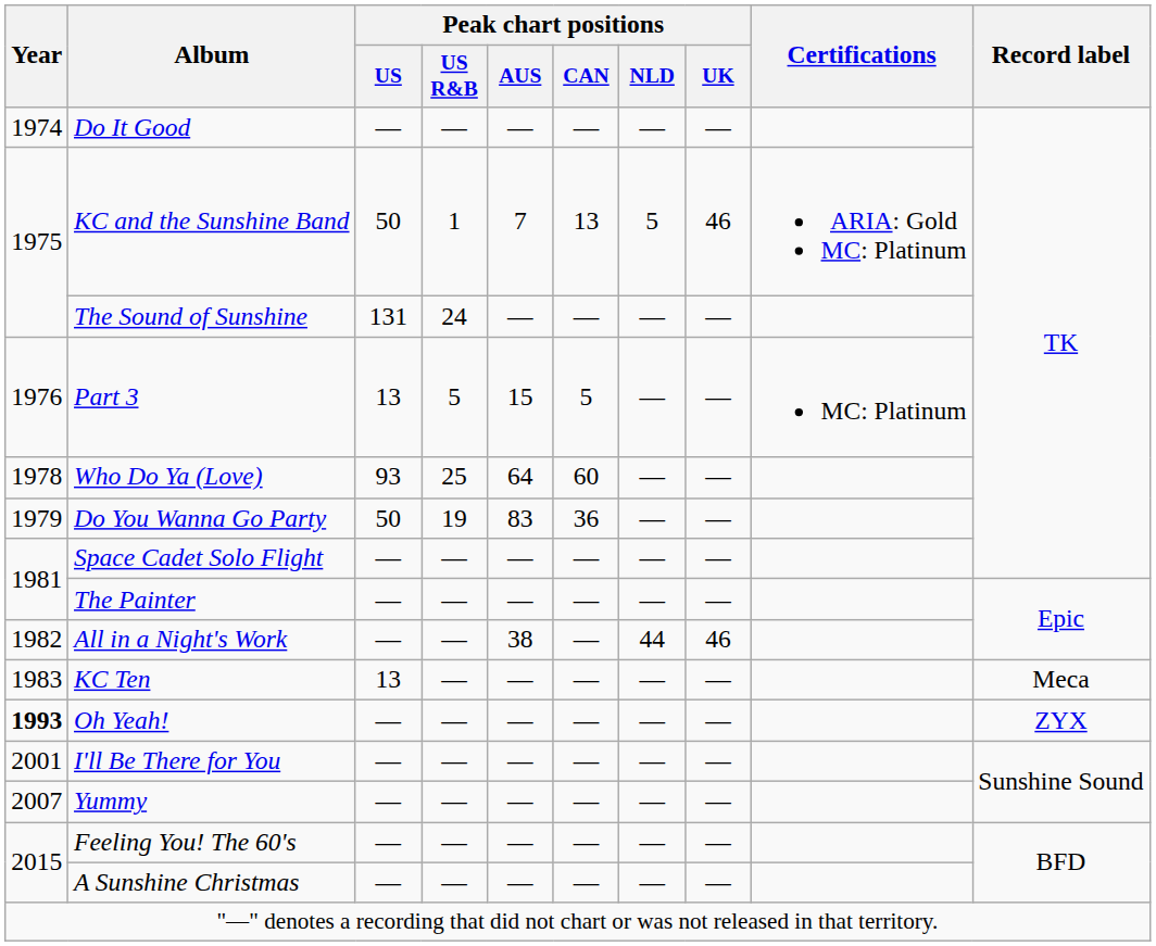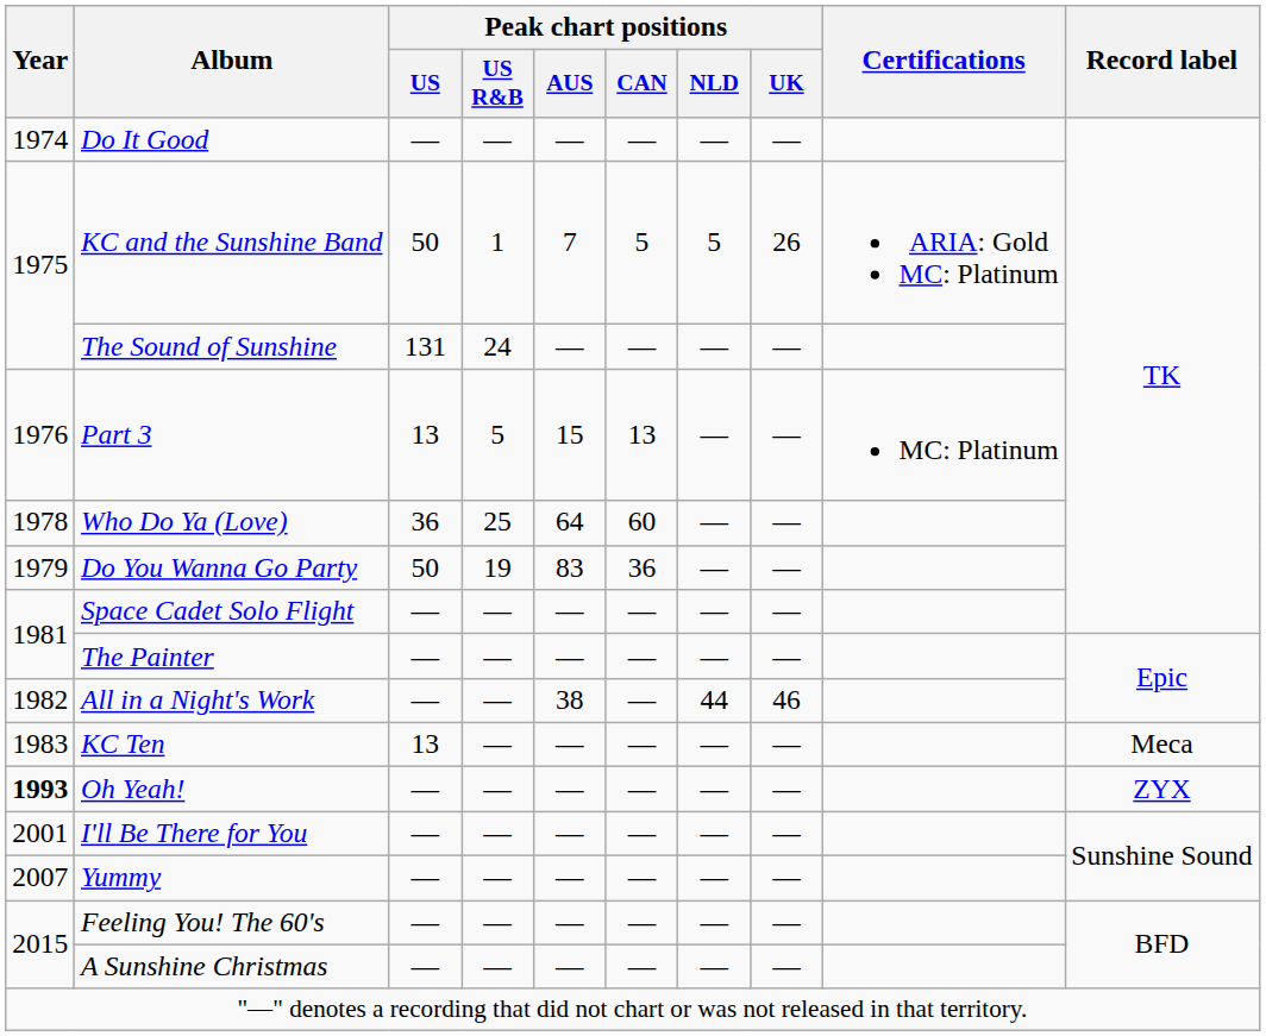KC and the Sunshine Band | Peak chart positions / CAN: 13 -> 5
KC and the Sunshine Band | Peak chart positions / UK: 46 -> 26
Part 3 | Peak chart positions / CAN: 5 -> 13
Who Do Ya (Love) | Peak chart positions / US: 93 -> 36
